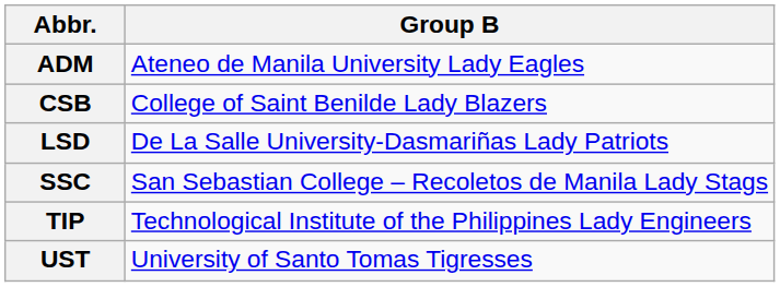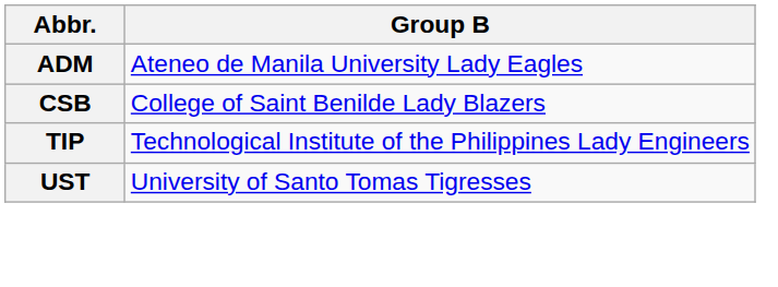- row: LSD | De La Salle University-Dasmariñas Lady Patriots
- row: SSC | San Sebastian College – Recoletos de Manila Lady Stags
